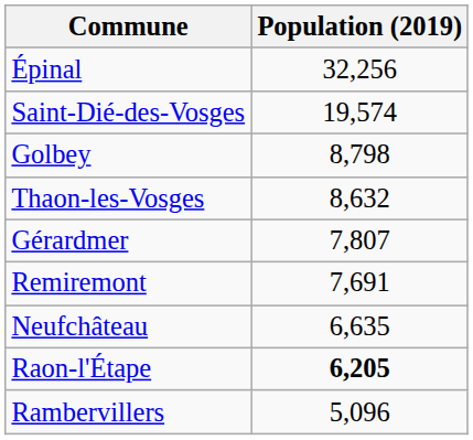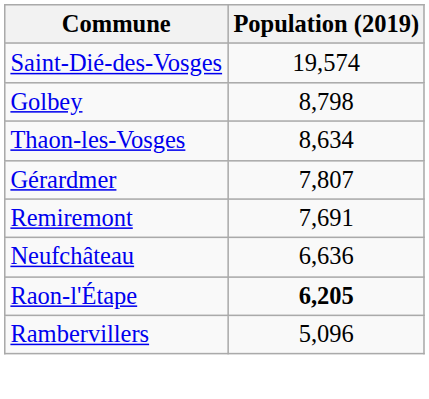- row: Épinal | 32,256
Thaon-les-Vosges | Population (2019): 8,632 -> 8,634
Neufchâteau | Population (2019): 6,635 -> 6,636
